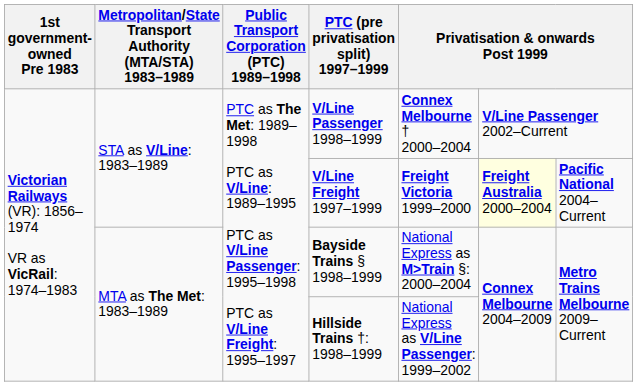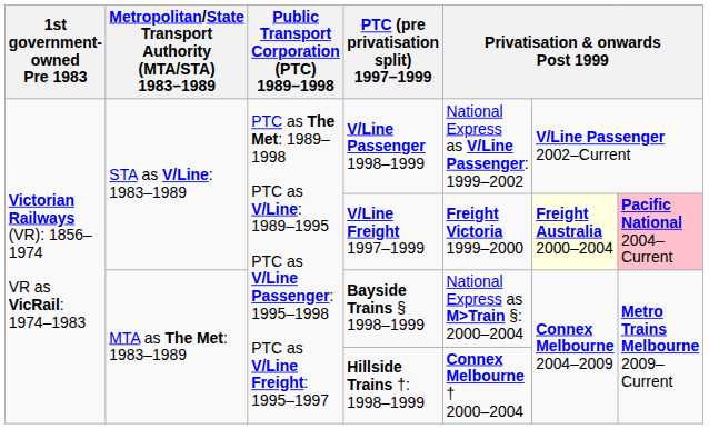V/Line Passenger 1998–1999 | column 5: Connex Melbourne † 2000–2004 -> National Express as V/Line Passenger: 1999–2002
V/Line Freight 1997–1999 | column 7: no background -> pink background
Hillside Trains †: 1998–1999 | column 5: National Express as V/Line Passenger: 1999–2002 -> Connex Melbourne † 2000–2004
